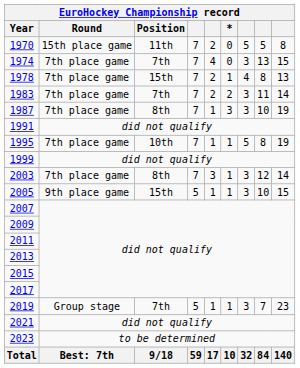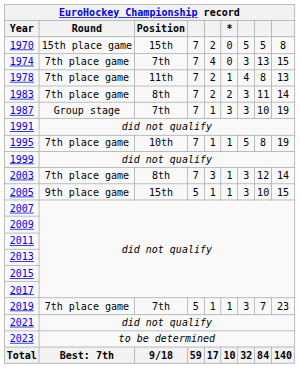1970 | Position: 11th -> 15th
1978 | Position: 15th -> 11th
1983 | Position: 7th -> 8th
1987 | Round: 7th place game -> Group stage
1987 | Position: 8th -> 7th
2019 | Round: Group stage -> 7th place game
